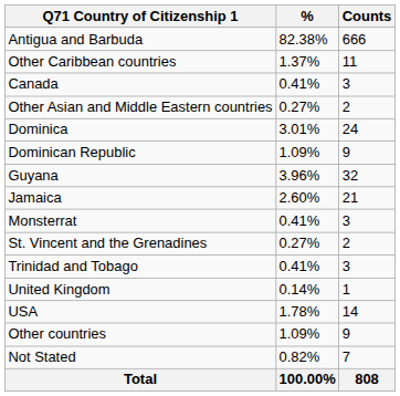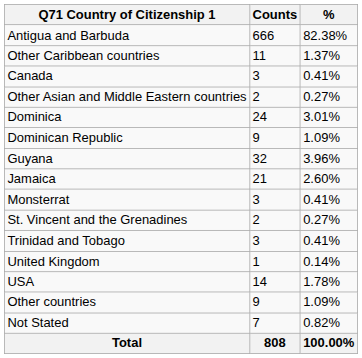columns swapped: Counts <-> %
